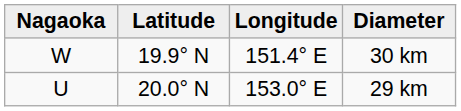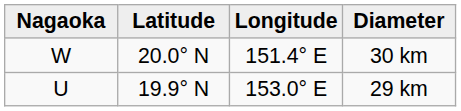30 km | Latitude: 19.9° N -> 20.0° N
29 km | Latitude: 20.0° N -> 19.9° N
